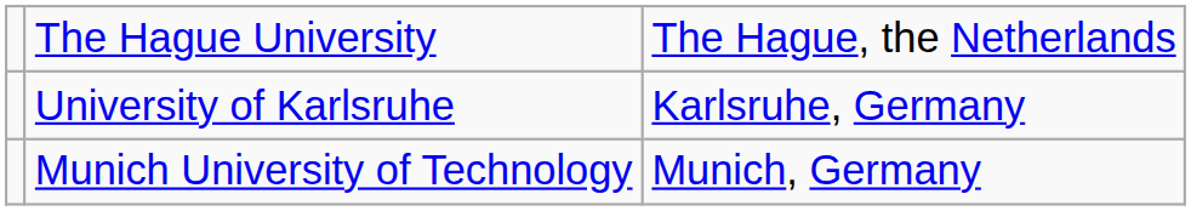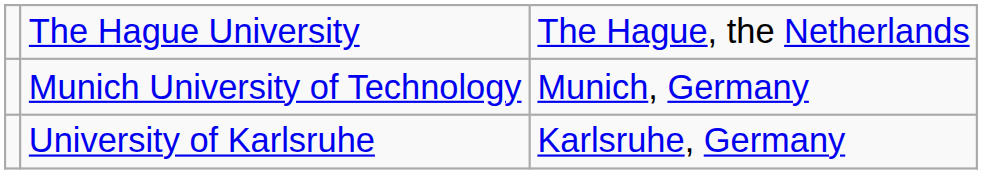rows swapped: University of Karlsruhe <-> Munich University of Technology
